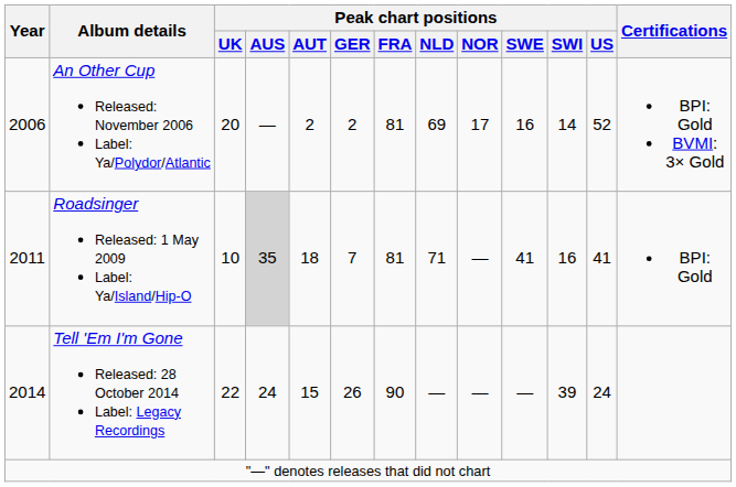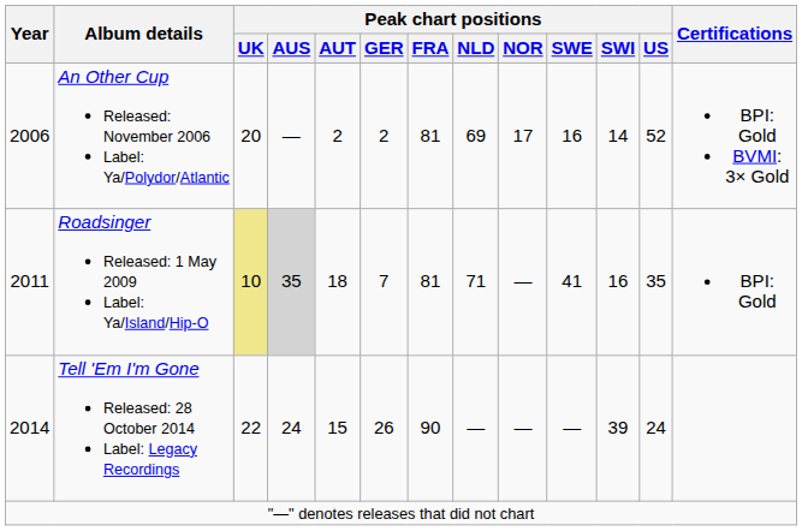Roadsinger Released: 1 May 2009 Label: Ya/Island/Hip-O | Peak chart positions / UK: no background -> khaki background
Roadsinger Released: 1 May 2009 Label: Ya/Island/Hip-O | Peak chart positions / US: 41 -> 35
